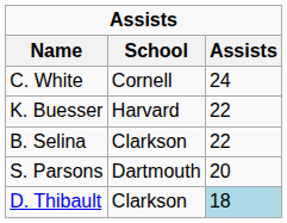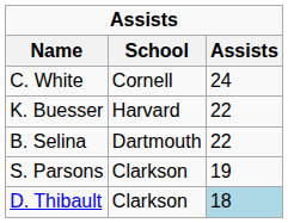B. Selina | School: Clarkson -> Dartmouth
S. Parsons | School: Dartmouth -> Clarkson
S. Parsons | Assists: 20 -> 19
